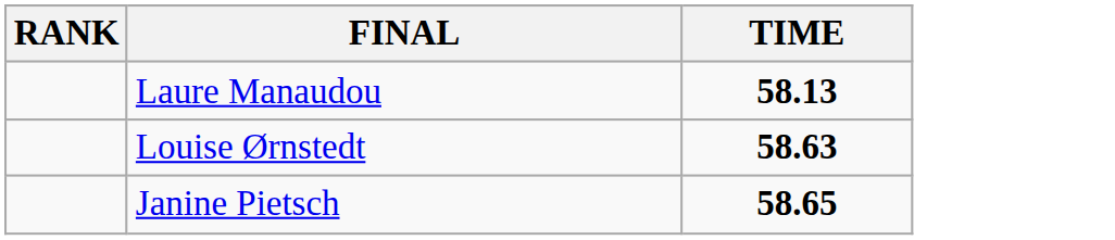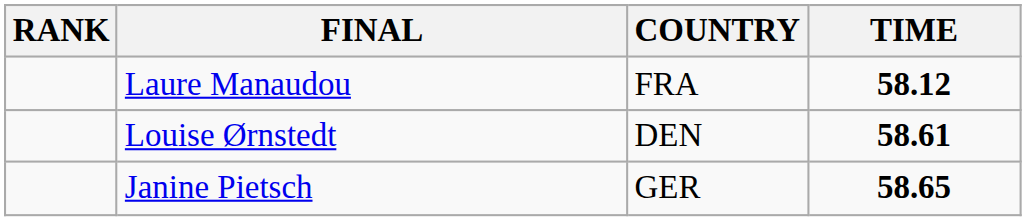+ column: COUNTRY | FRA | DEN | GER
Laure Manaudou | TIME: 58.13 -> 58.12
Louise Ørnstedt | TIME: 58.63 -> 58.61
